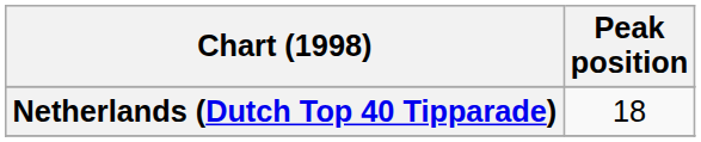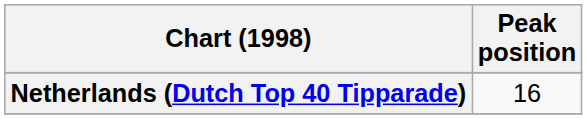Netherlands (Dutch Top 40 Tipparade) | Peak position: 18 -> 16
